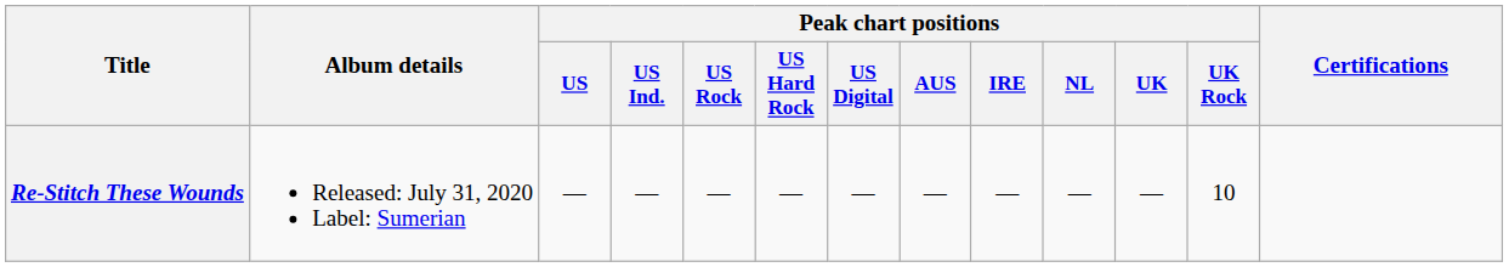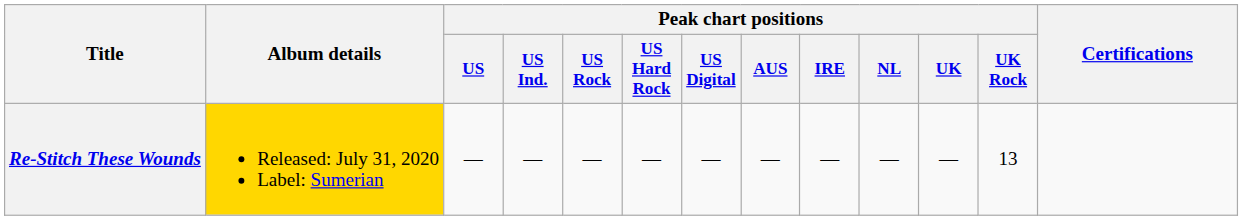Re-Stitch These Wounds | Album details: no background -> gold background
Re-Stitch These Wounds | Peak chart positions / UK Rock: 10 -> 13
